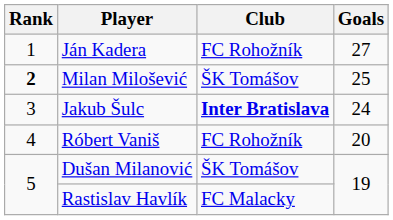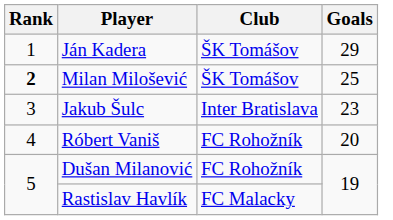Ján Kadera | Club: FC Rohožník -> ŠK Tomášov
Ján Kadera | Goals: 27 -> 29
Jakub Šulc | Club: bold -> normal
Jakub Šulc | Goals: 24 -> 23
Dušan Milanović | Club: ŠK Tomášov -> FC Rohožník
